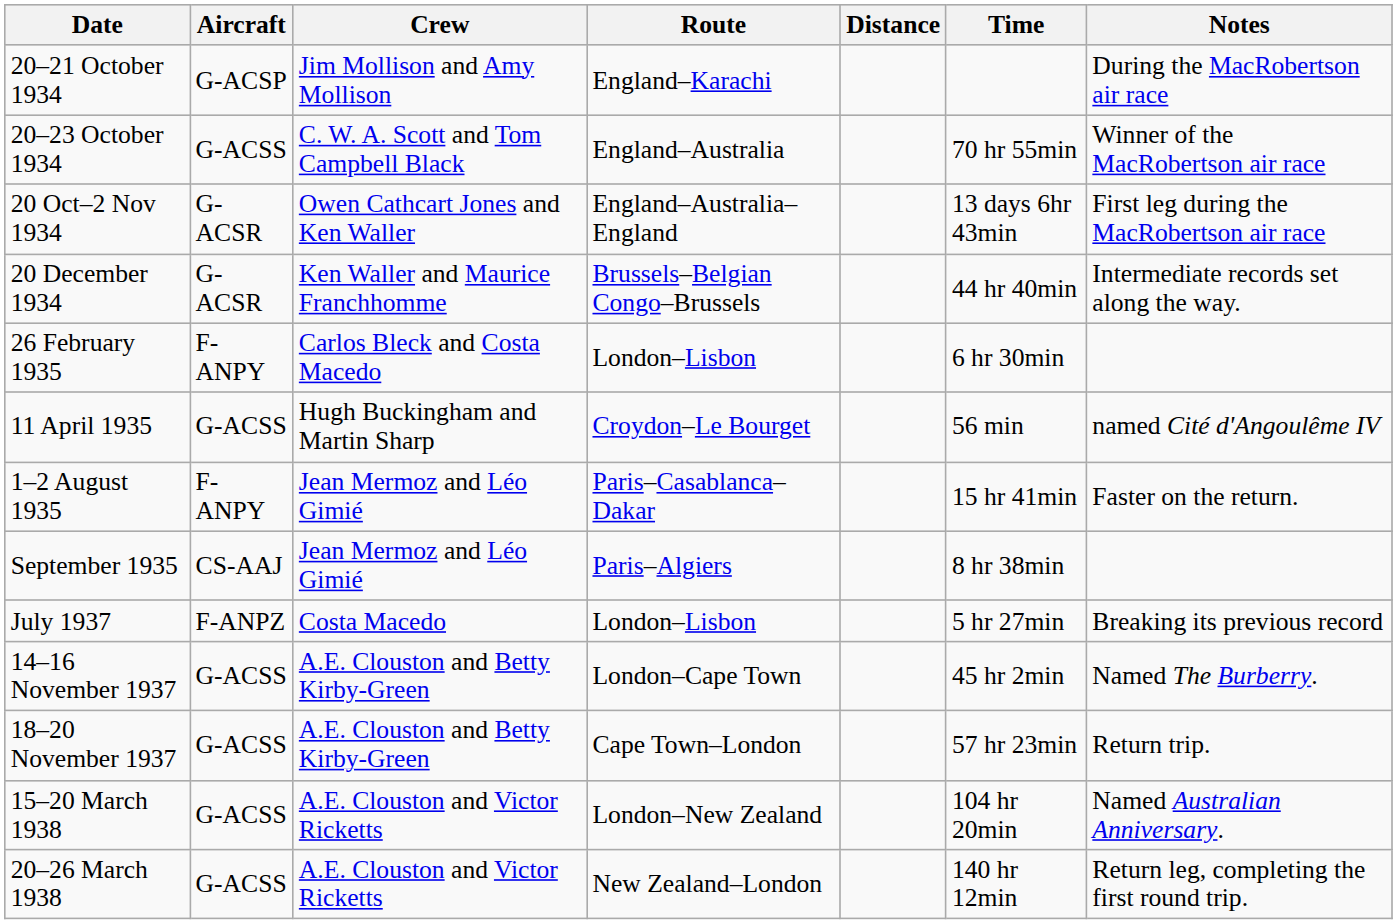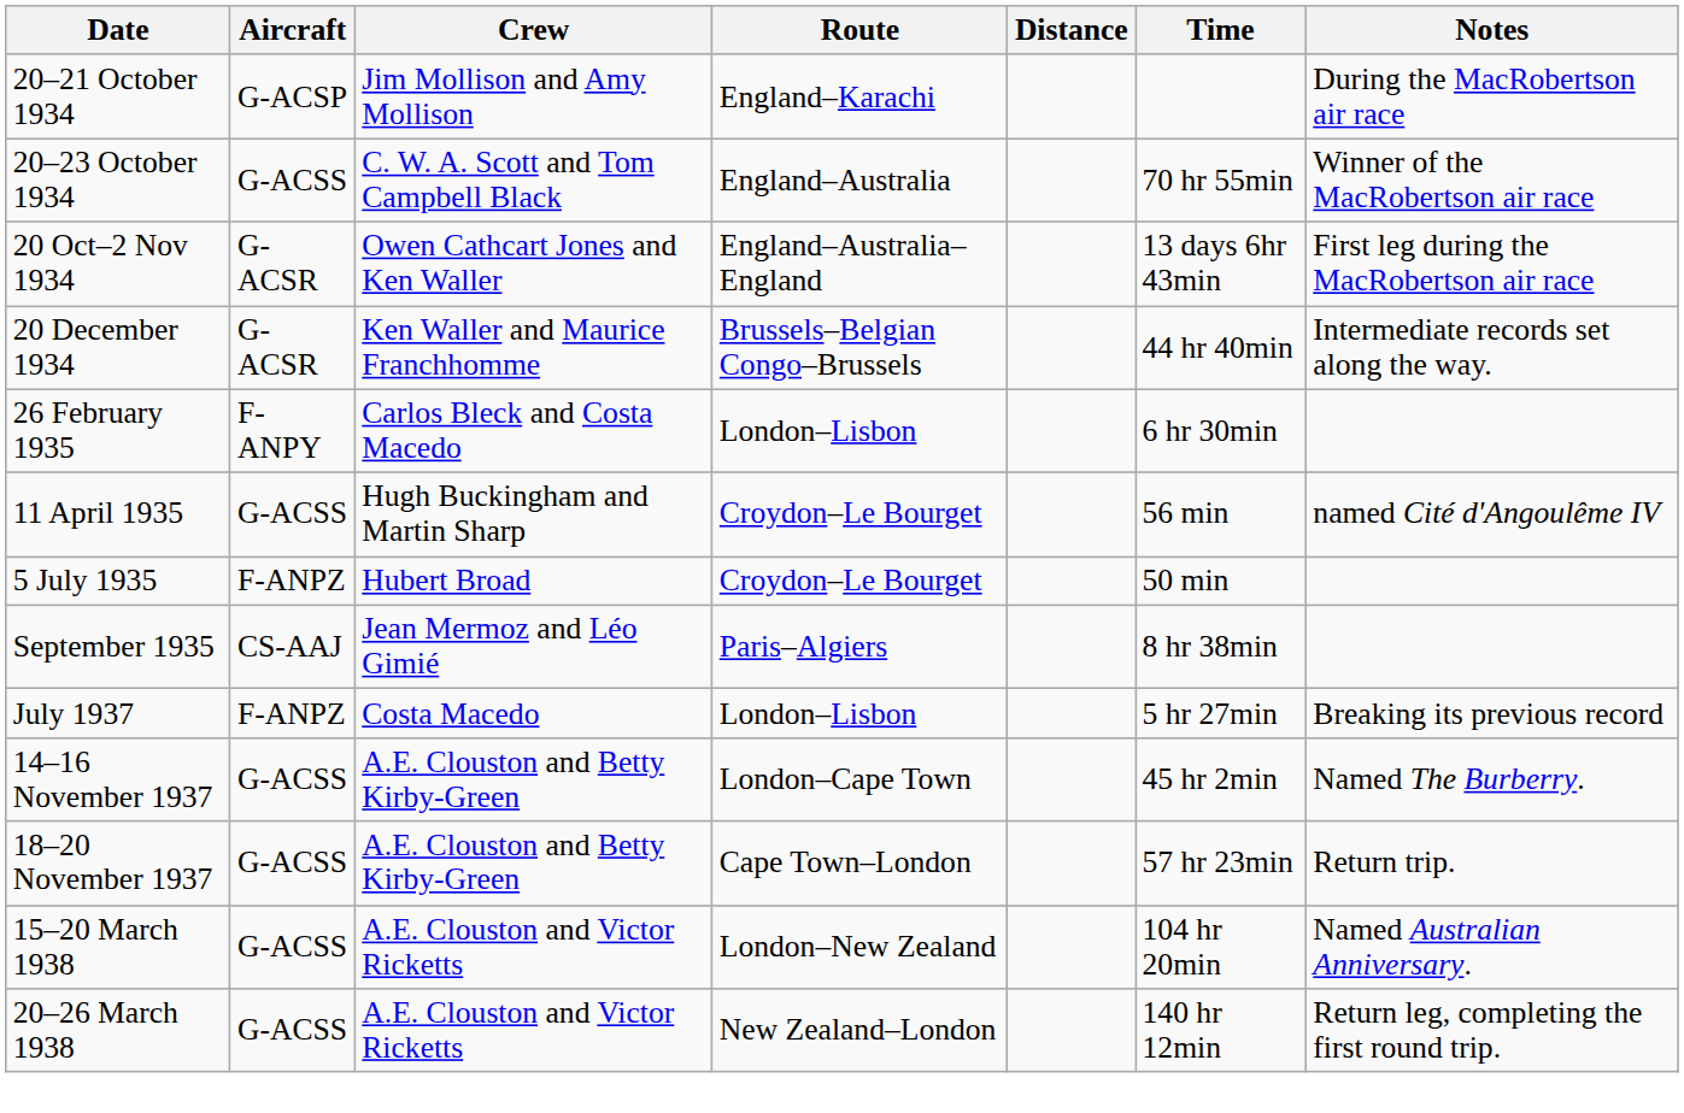+ row: 5 July 1935 | F-ANPZ | Hubert Broad | Croydon–Le Bourget | 50 min
- row: 1–2 August 1935 | F-ANPY | Jean Mermoz and Léo Gimié | Paris–Casablanca–Dakar | 15 hr 41min | Faster on the return.
